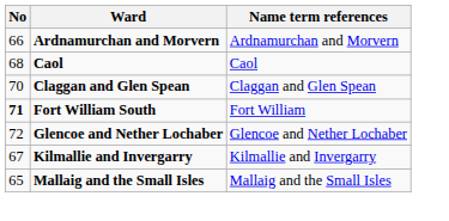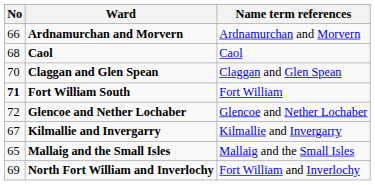+ row: 69 | North Fort William and Inverlochy | Fort William and Inverlochy
